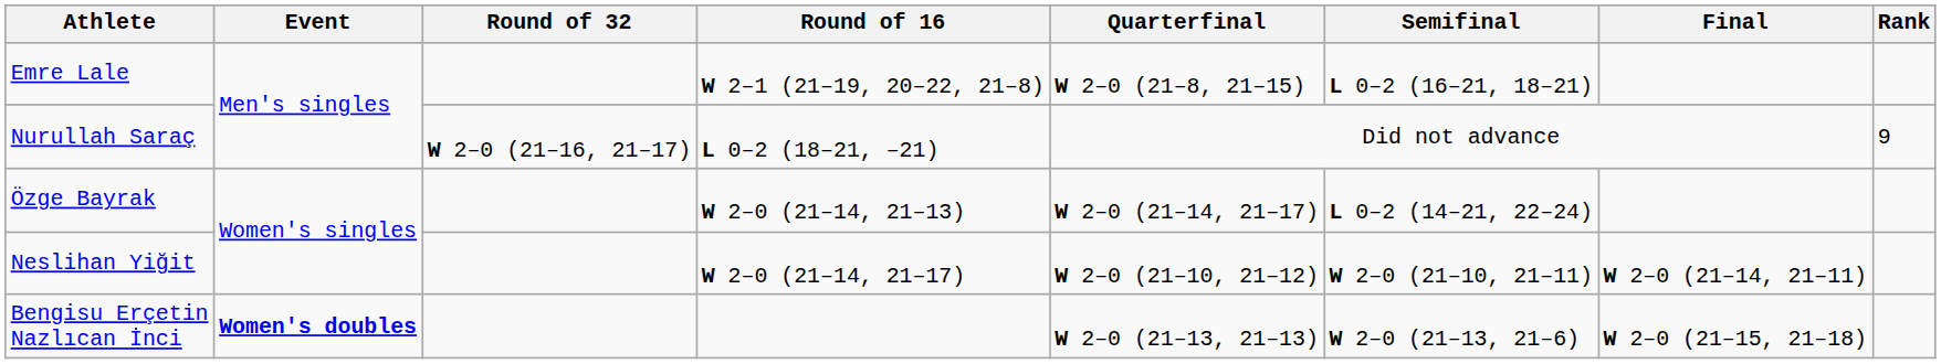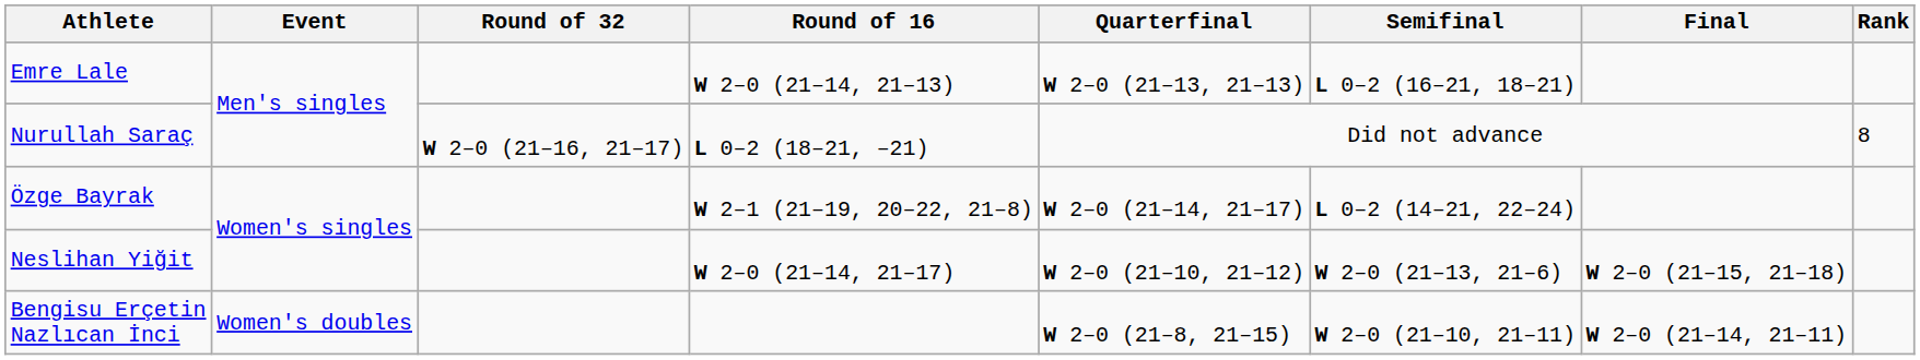Emre Lale | Round of 16: W 2–1 (21–19, 20–22, 21–8) -> W 2–0 (21–14, 21–13)
Emre Lale | Quarterfinal: W 2–0 (21–8, 21–15) -> W 2–0 (21–13, 21–13)
Nurullah Saraç | Rank: 9 -> 8
Özge Bayrak | Round of 16: W 2–0 (21–14, 21–13) -> W 2–1 (21–19, 20–22, 21–8)
Neslihan Yiğit | Semifinal: W 2–0 (21–10, 21–11) -> W 2–0 (21–13, 21–6)
Neslihan Yiğit | Final: W 2–0 (21–14, 21–11) -> W 2–0 (21–15, 21–18)
Bengisu Erçetin Nazlıcan İnci | Event: bold -> normal
Bengisu Erçetin Nazlıcan İnci | Quarterfinal: W 2–0 (21–13, 21–13) -> W 2–0 (21–8, 21–15)
Bengisu Erçetin Nazlıcan İnci | Semifinal: W 2–0 (21–13, 21–6) -> W 2–0 (21–10, 21–11)
Bengisu Erçetin Nazlıcan İnci | Final: W 2–0 (21–15, 21–18) -> W 2–0 (21–14, 21–11)
